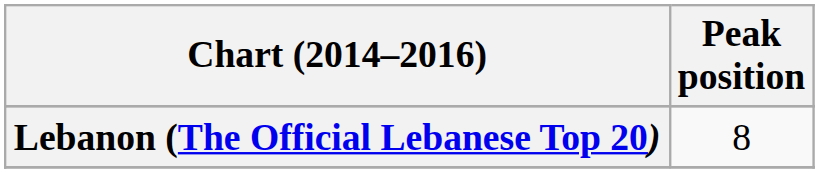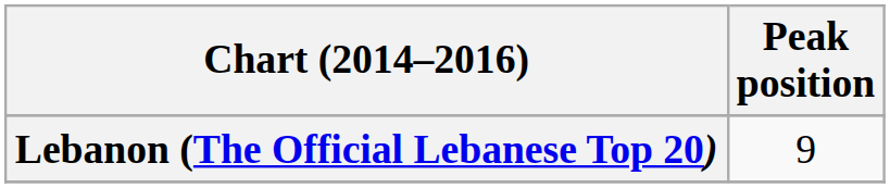Lebanon (The Official Lebanese Top 20) | Peak position: 8 -> 9
